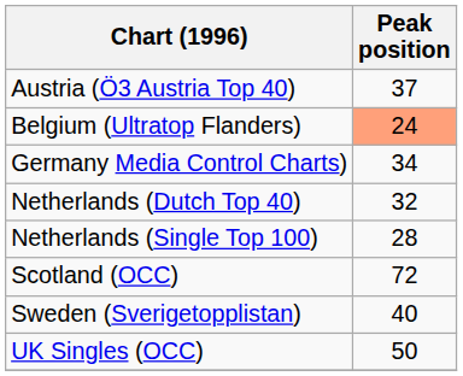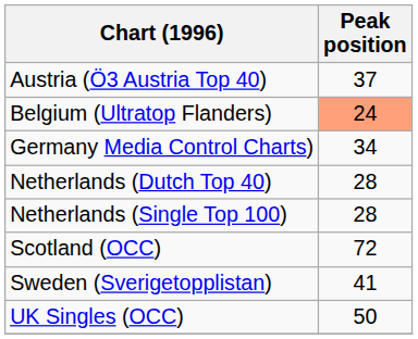Netherlands (Dutch Top 40) | Peak position: 32 -> 28
Sweden (Sverigetopplistan) | Peak position: 40 -> 41
